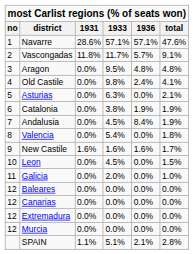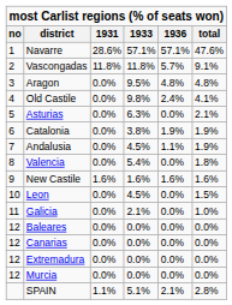Vascongadas | 1933: 11.7% -> 11.8%
Andalusia | 1936: 8.4% -> 1.1%
New Castile | total: 1.7% -> 1.6%
Galicia | 1933: 2.0% -> 2.1%
